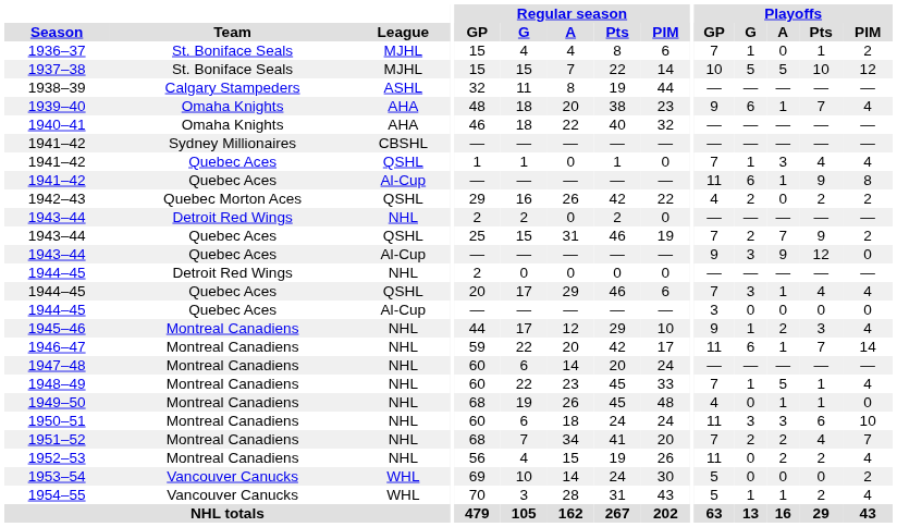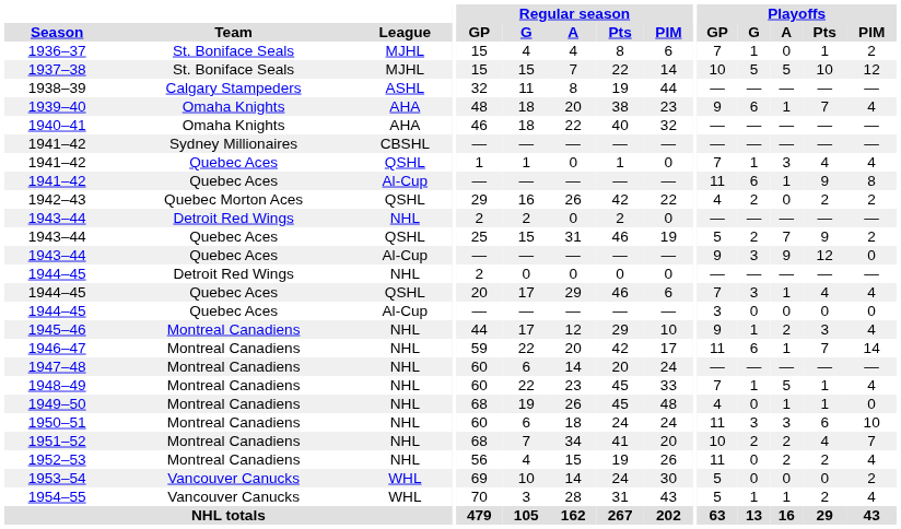1943–44 / QSHL | Playoffs / GP: 7 -> 5
1951–52 | Playoffs / GP: 7 -> 10
